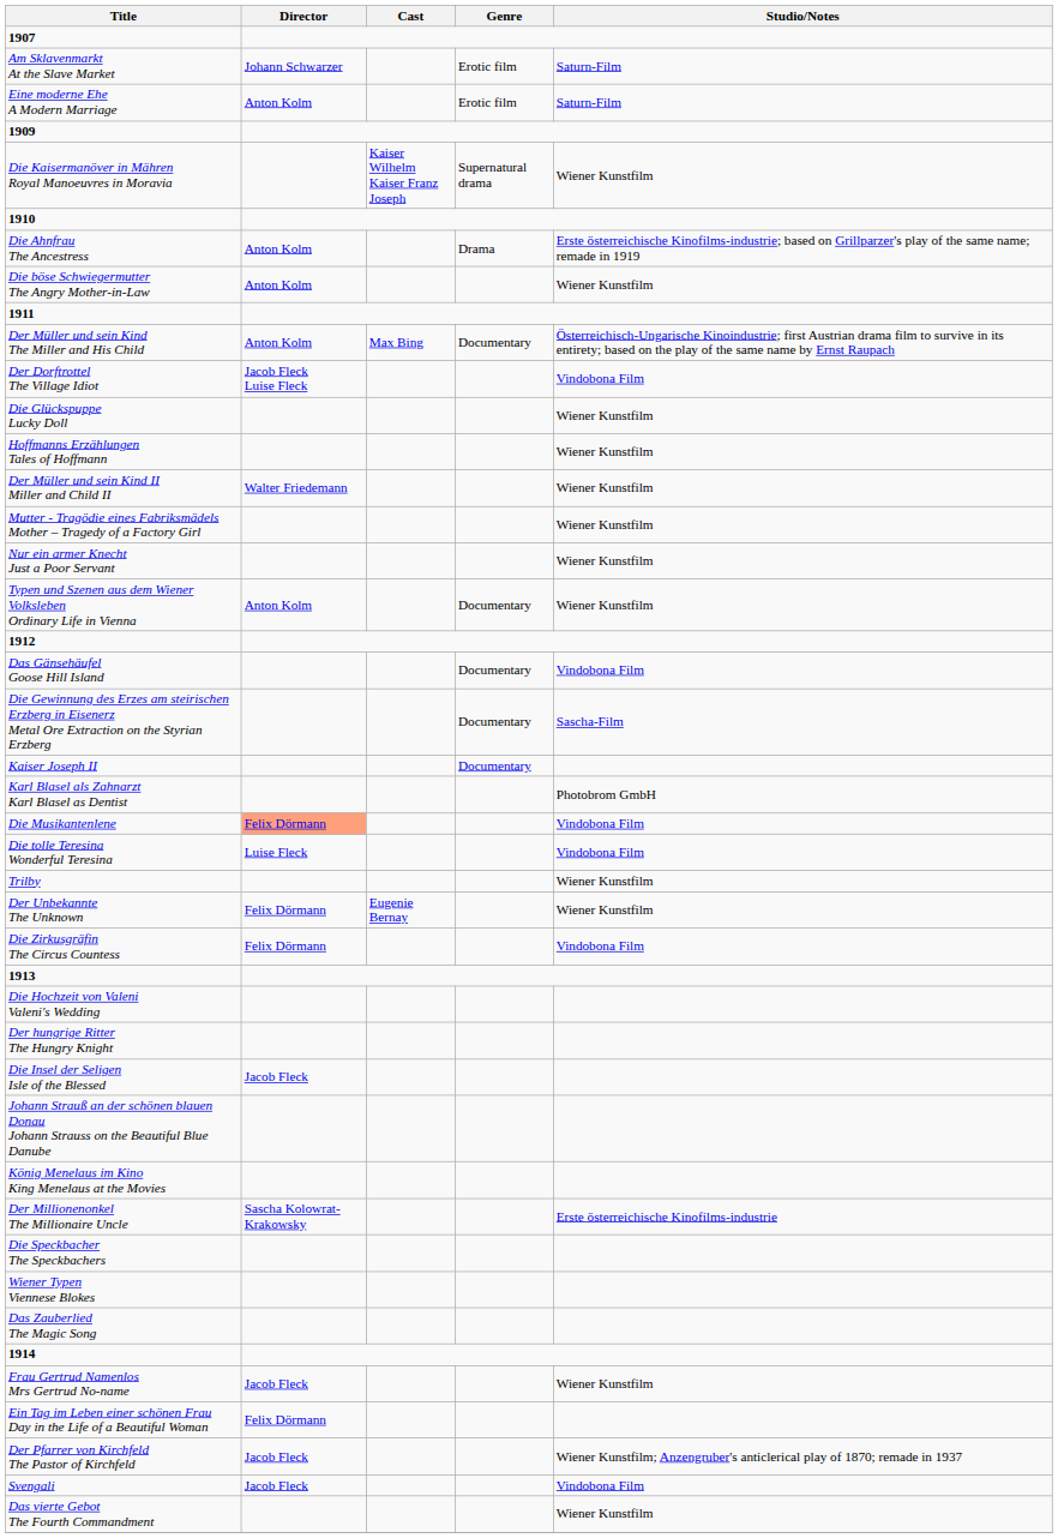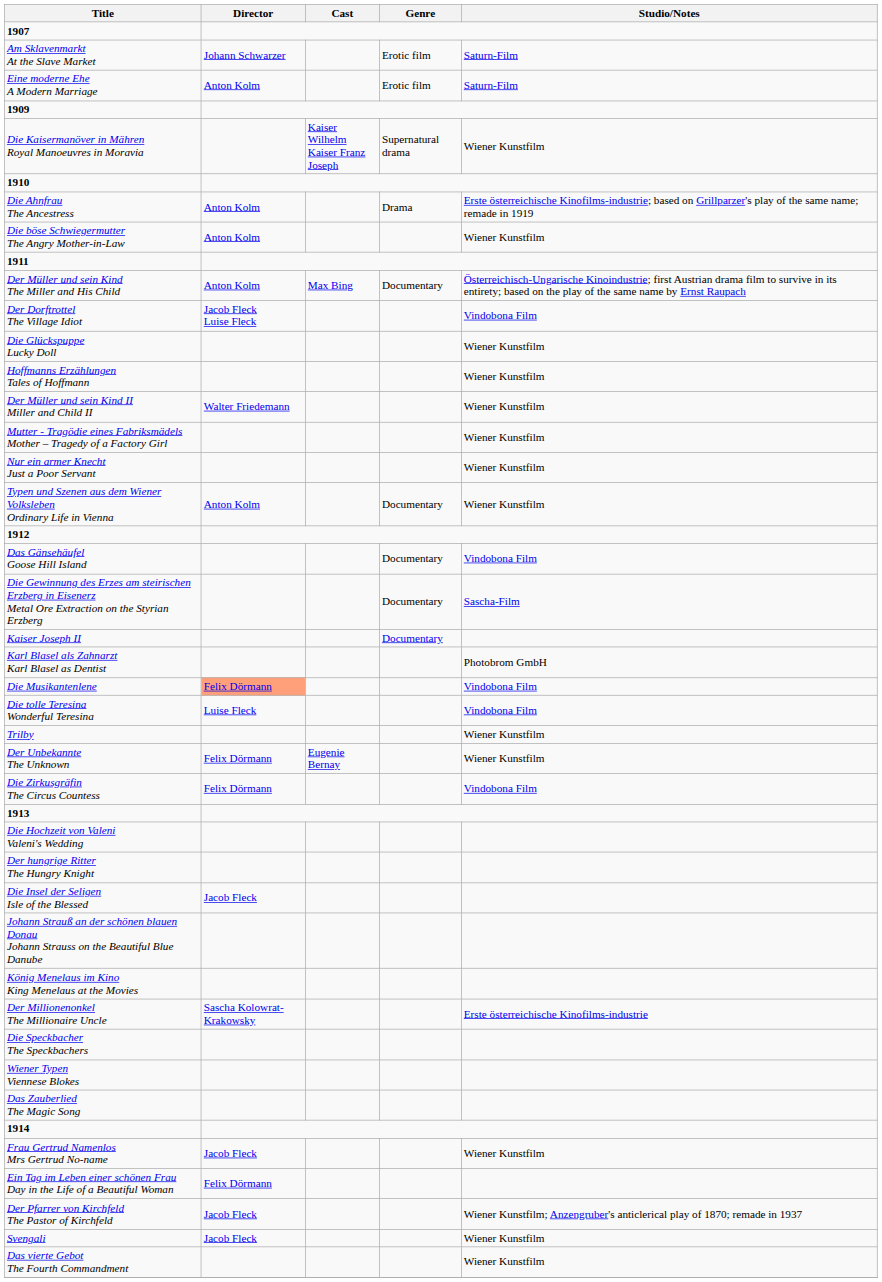Svengali | Studio/Notes: Vindobona Film -> Wiener Kunstfilm
